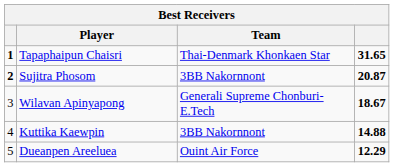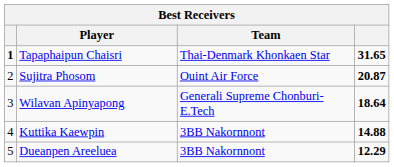Sujitra Phosom | column 1: bold -> normal
Sujitra Phosom | Team: 3BB Nakornnont -> Ouint Air Force
Wilavan Apinyapong | column 4: 18.67 -> 18.64
Dueanpen Areeluea | Team: Ouint Air Force -> 3BB Nakornnont
